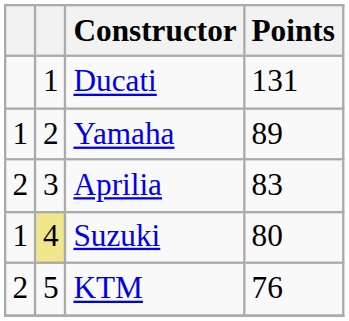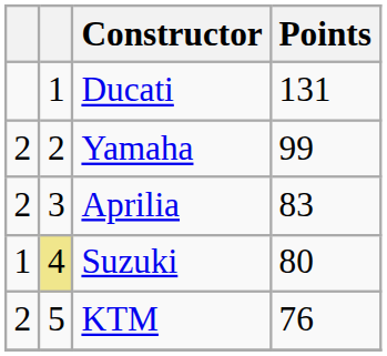Yamaha | column 1: 1 -> 2
Yamaha | Points: 89 -> 99
